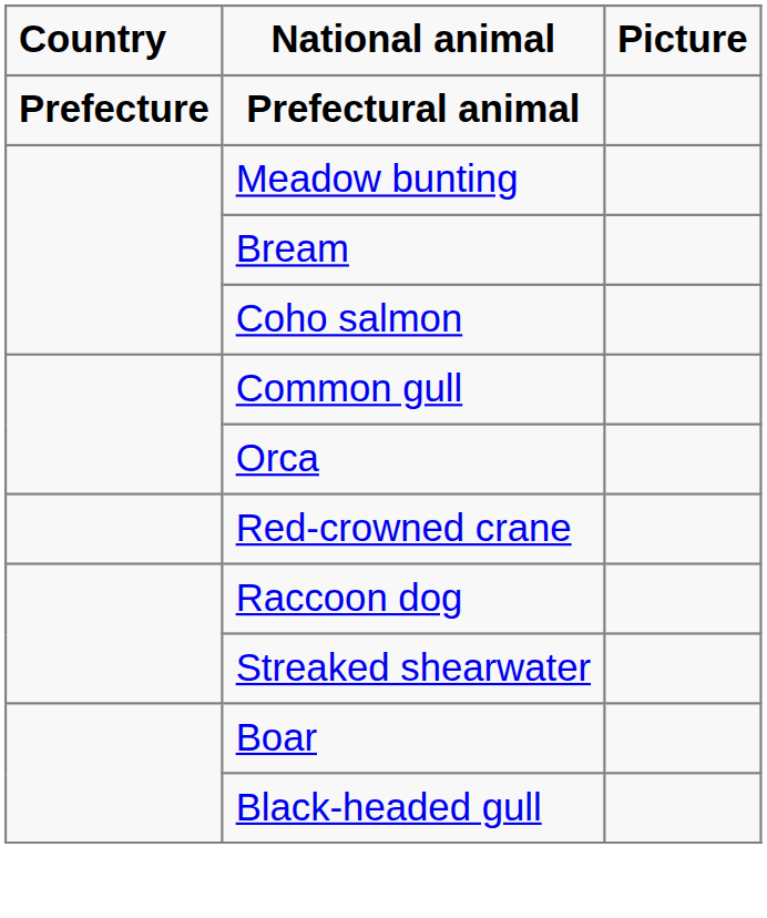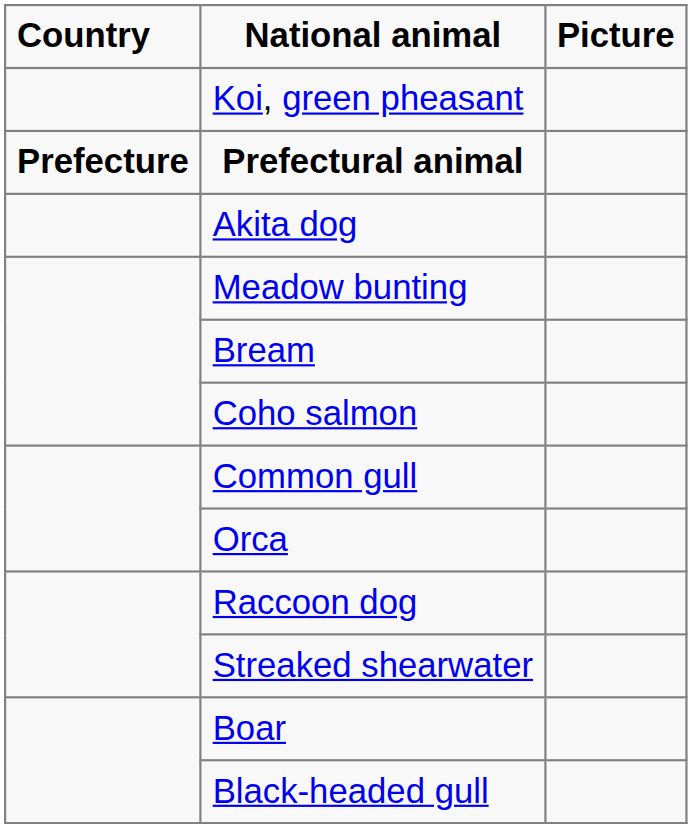+ row: Koi, green pheasant
+ row: Akita dog
- row: Red-crowned crane
